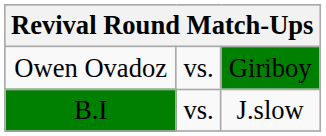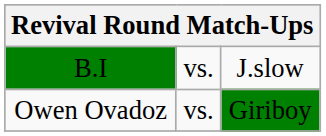rows swapped: B.I <-> Owen Ovadoz
